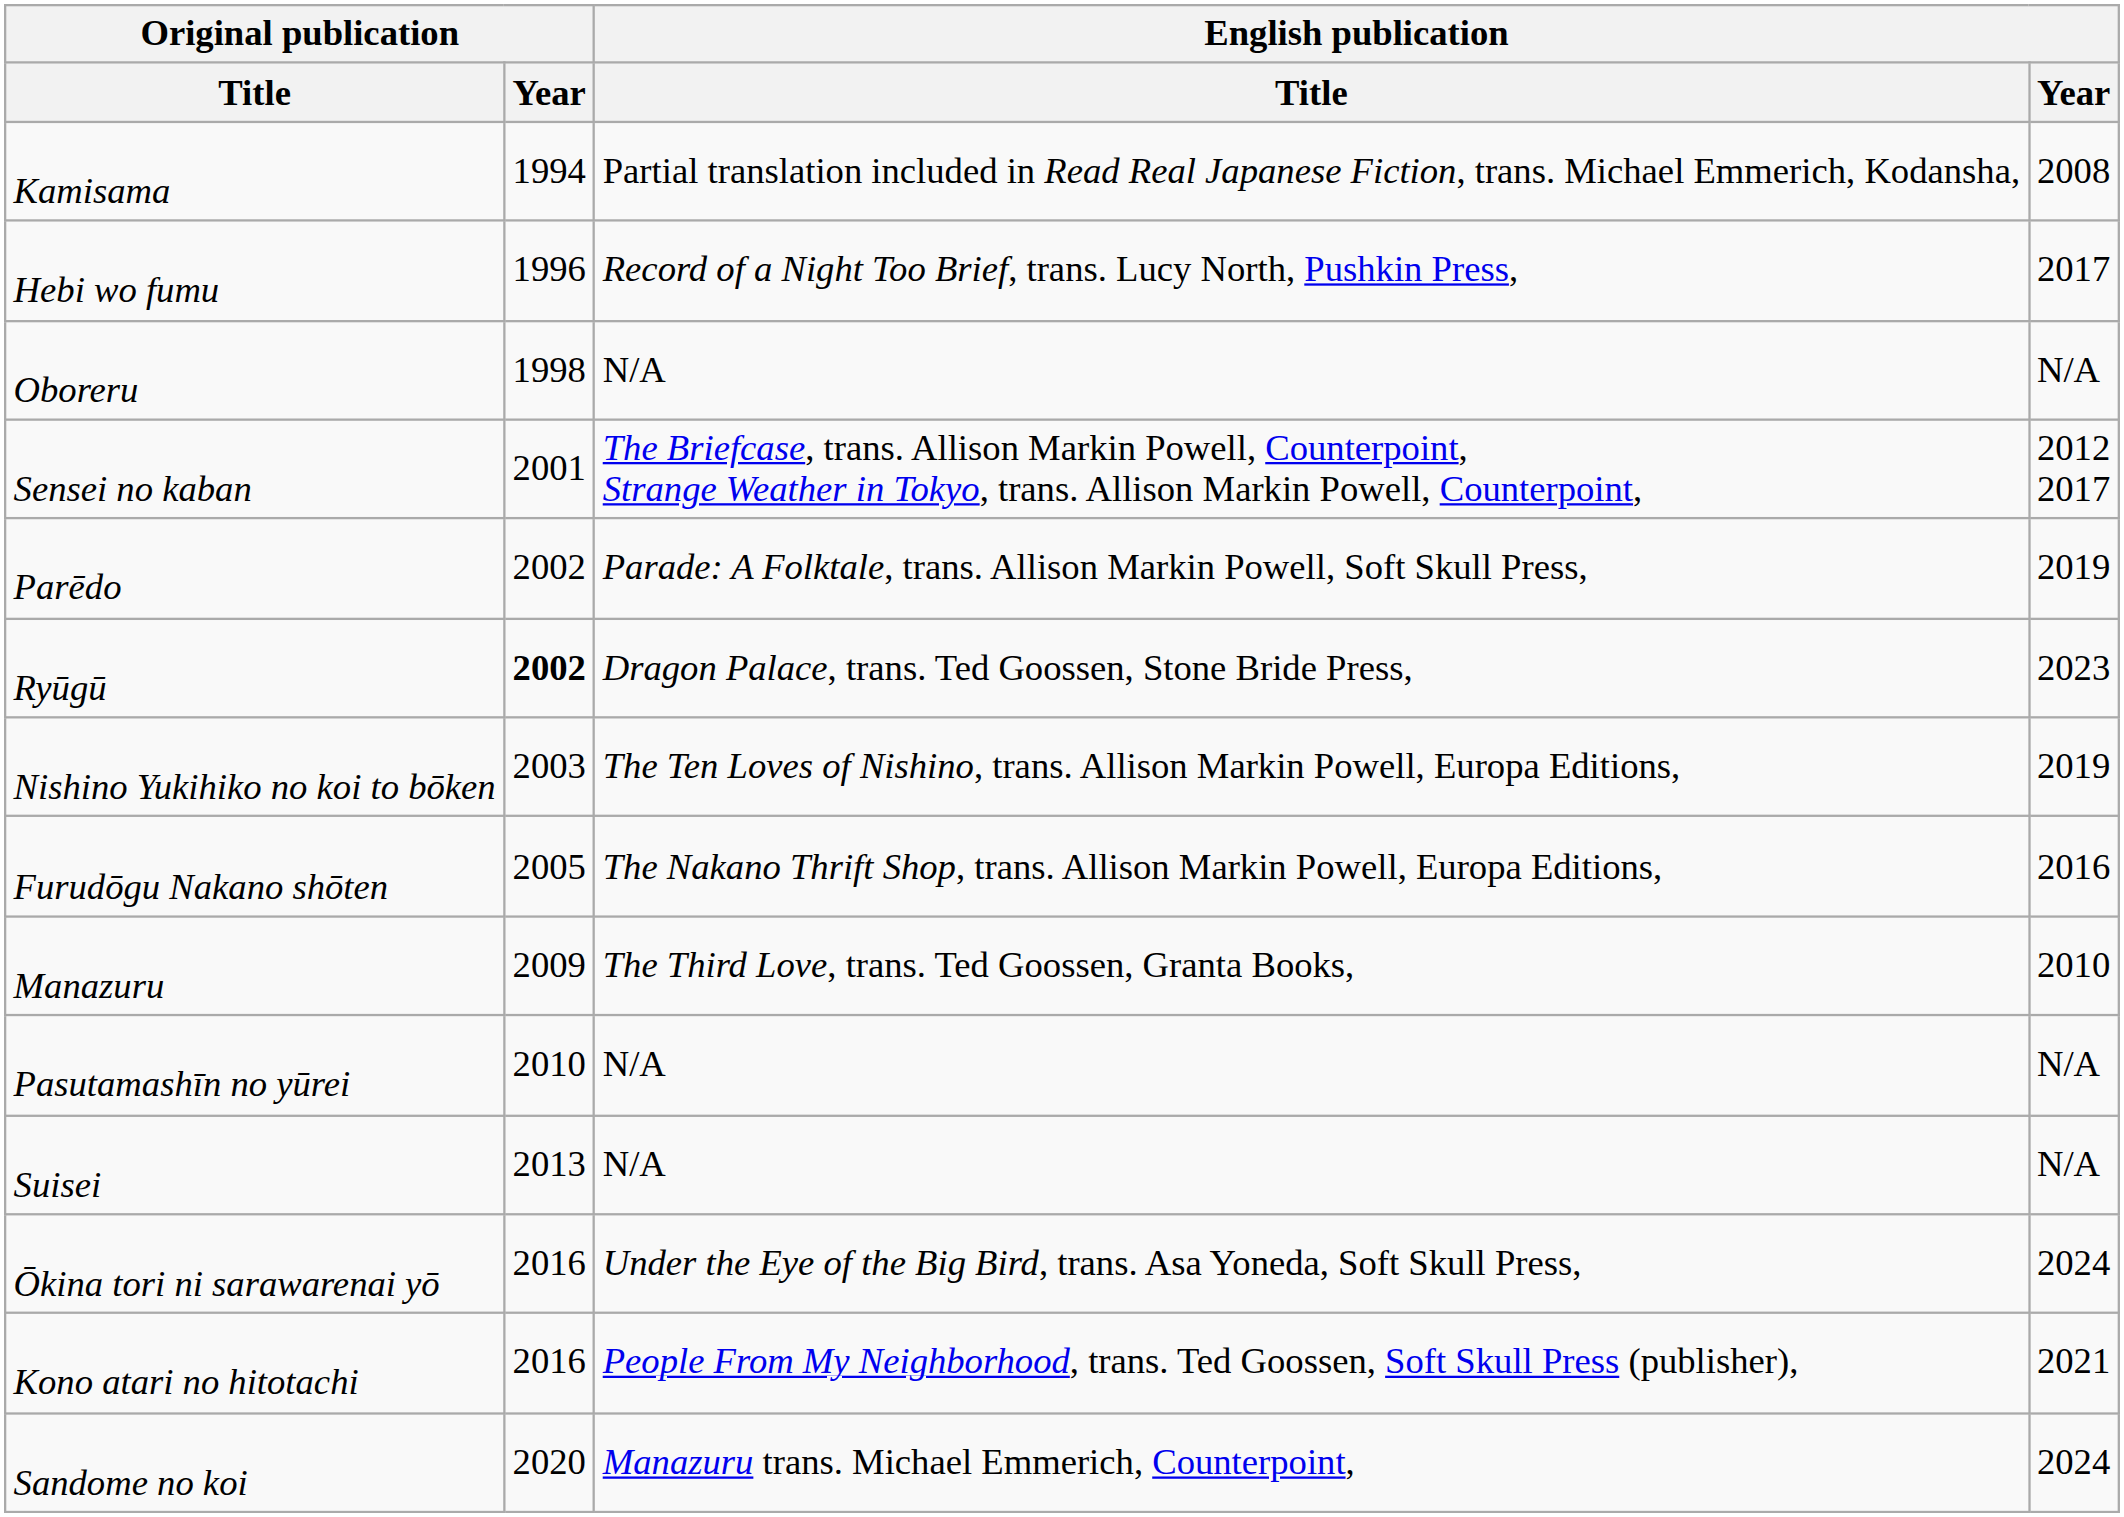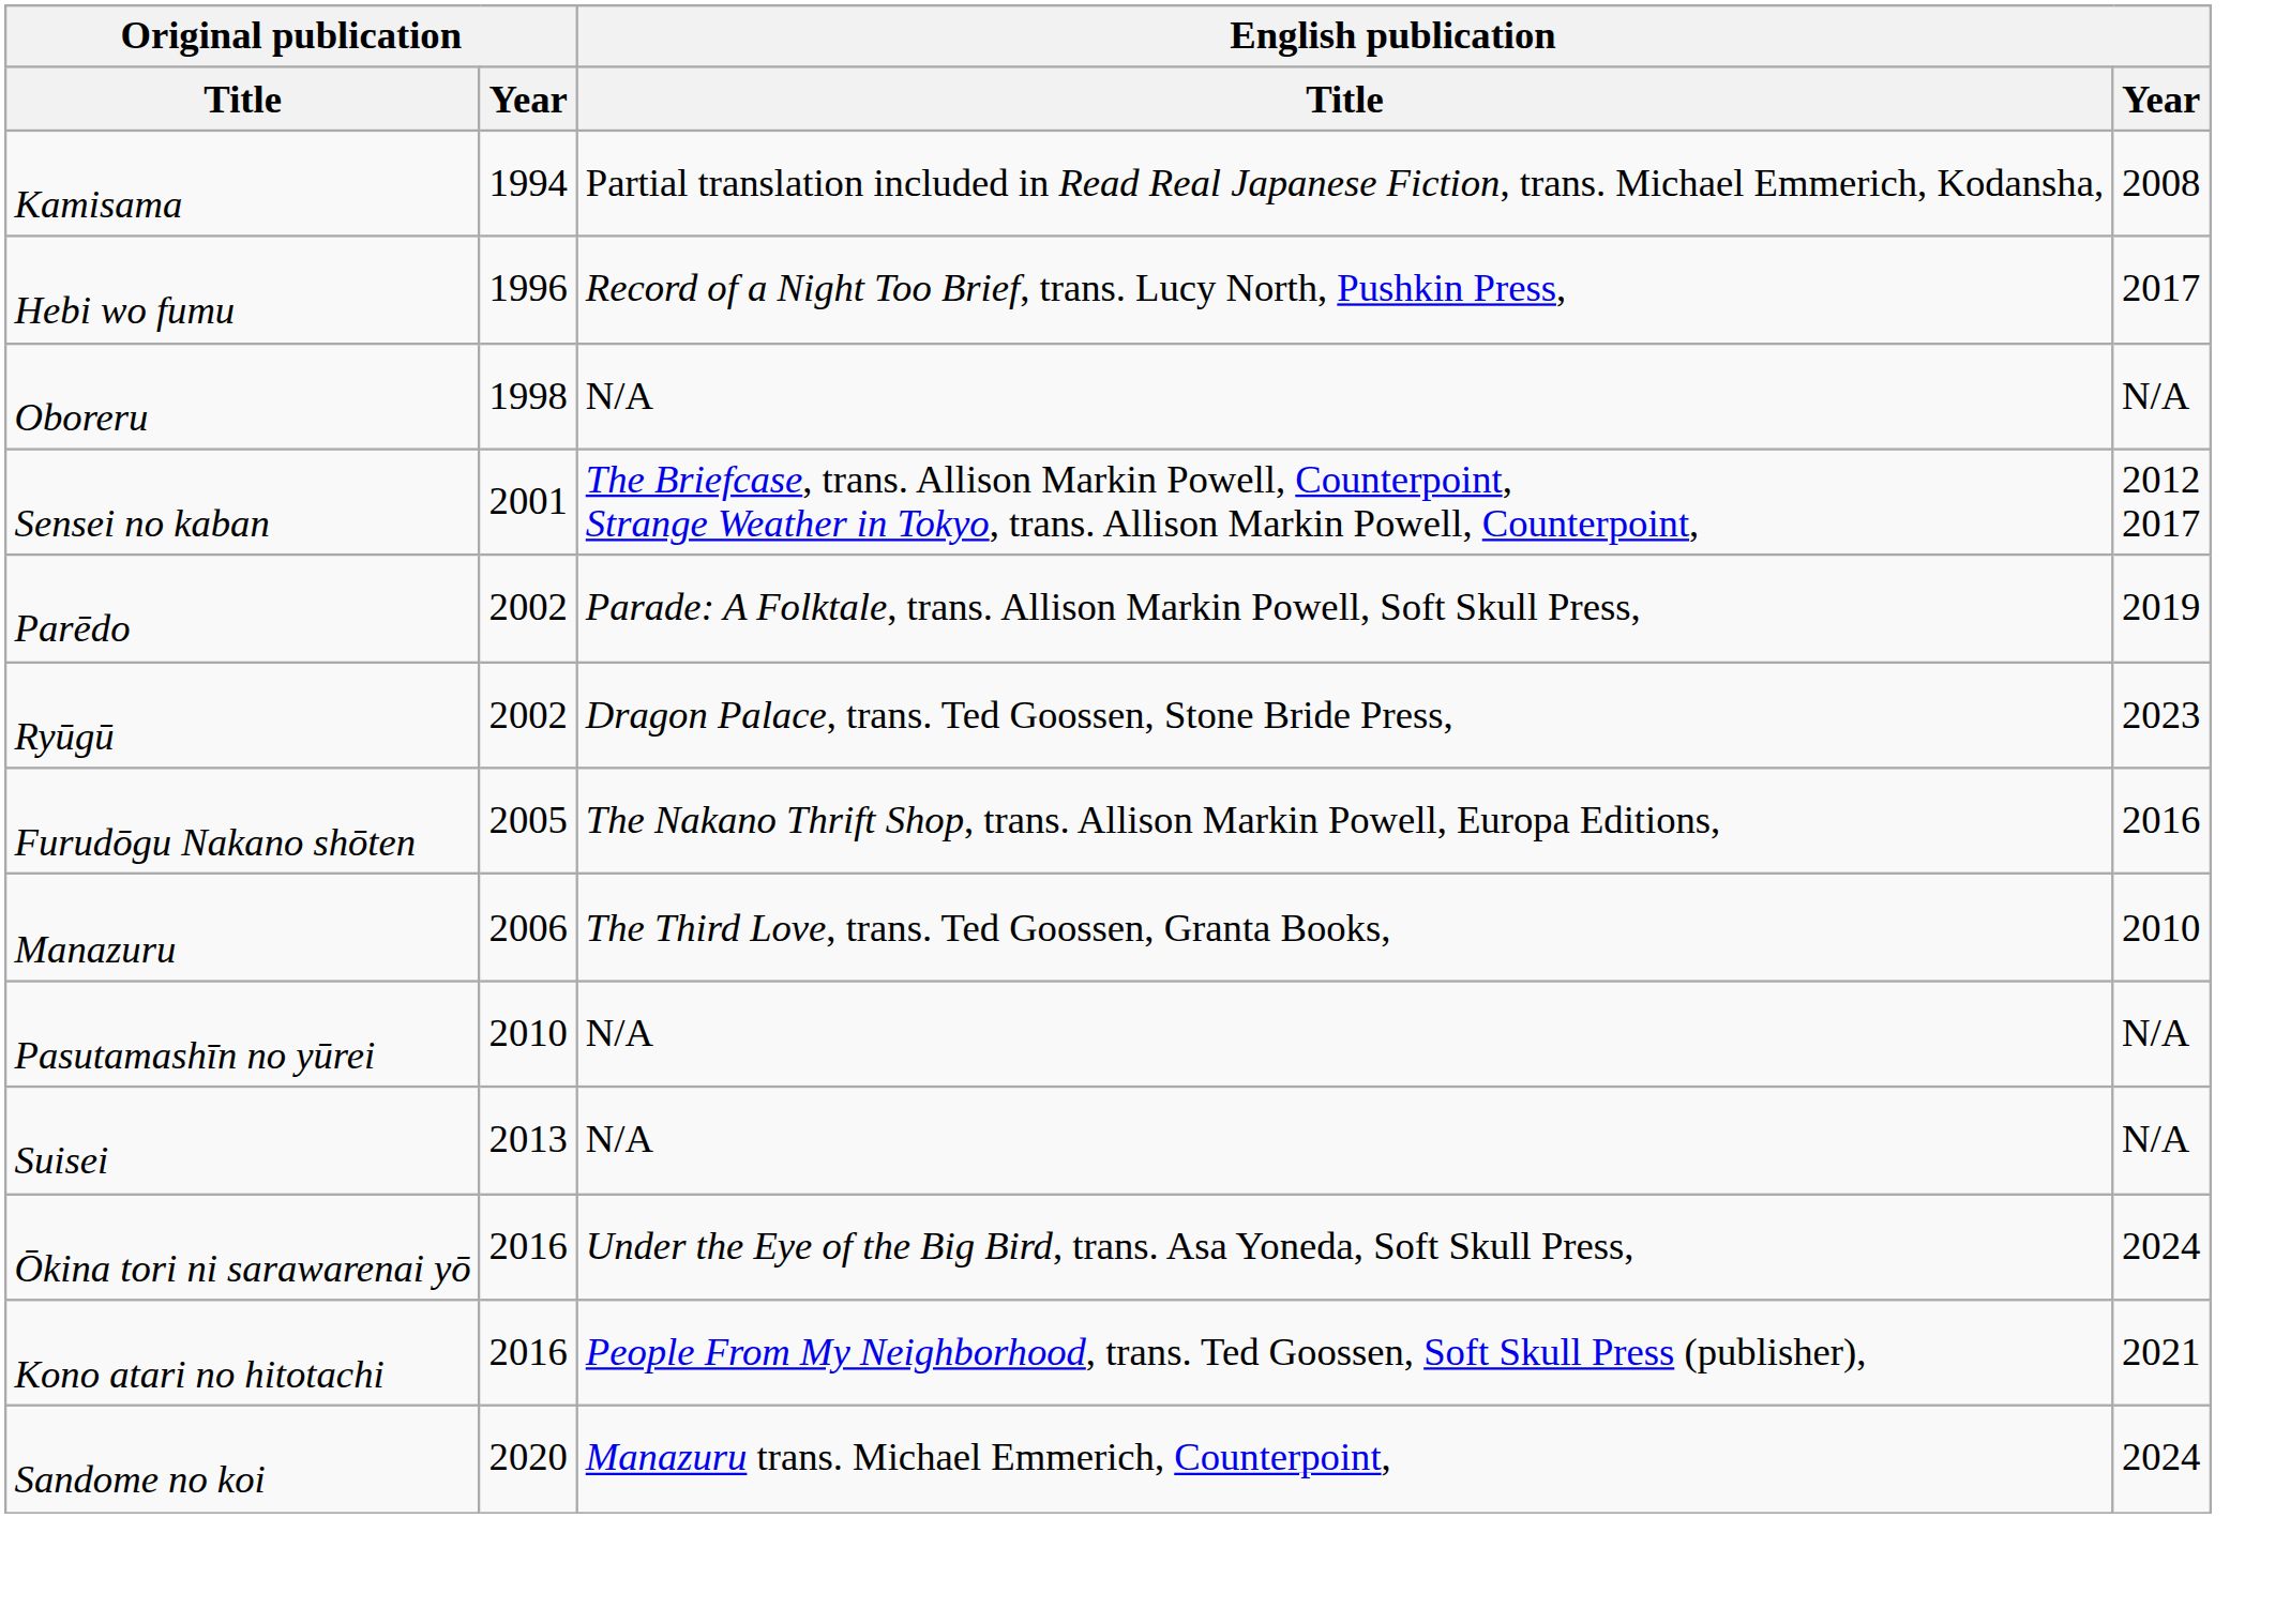Ryūgū | Original publication / Year: bold -> normal
- row: Nishino Yukihiko no koi to bōken | 2003 | The Ten Loves of Nishino, trans. Allison Markin Powell, Europa Editions, | 2019
Manazuru | Original publication / Year: 2009 -> 2006
